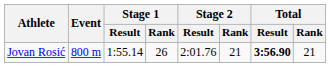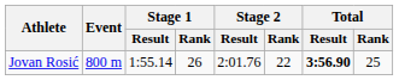Jovan Rosić | Stage 2 / Rank: 21 -> 22
Jovan Rosić | Total / Rank: 21 -> 25
